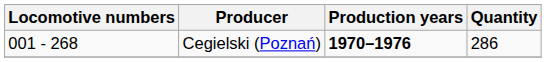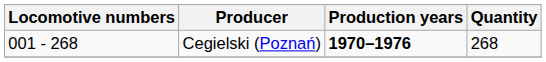Cegielski (Poznań) | Quantity: 286 -> 268
